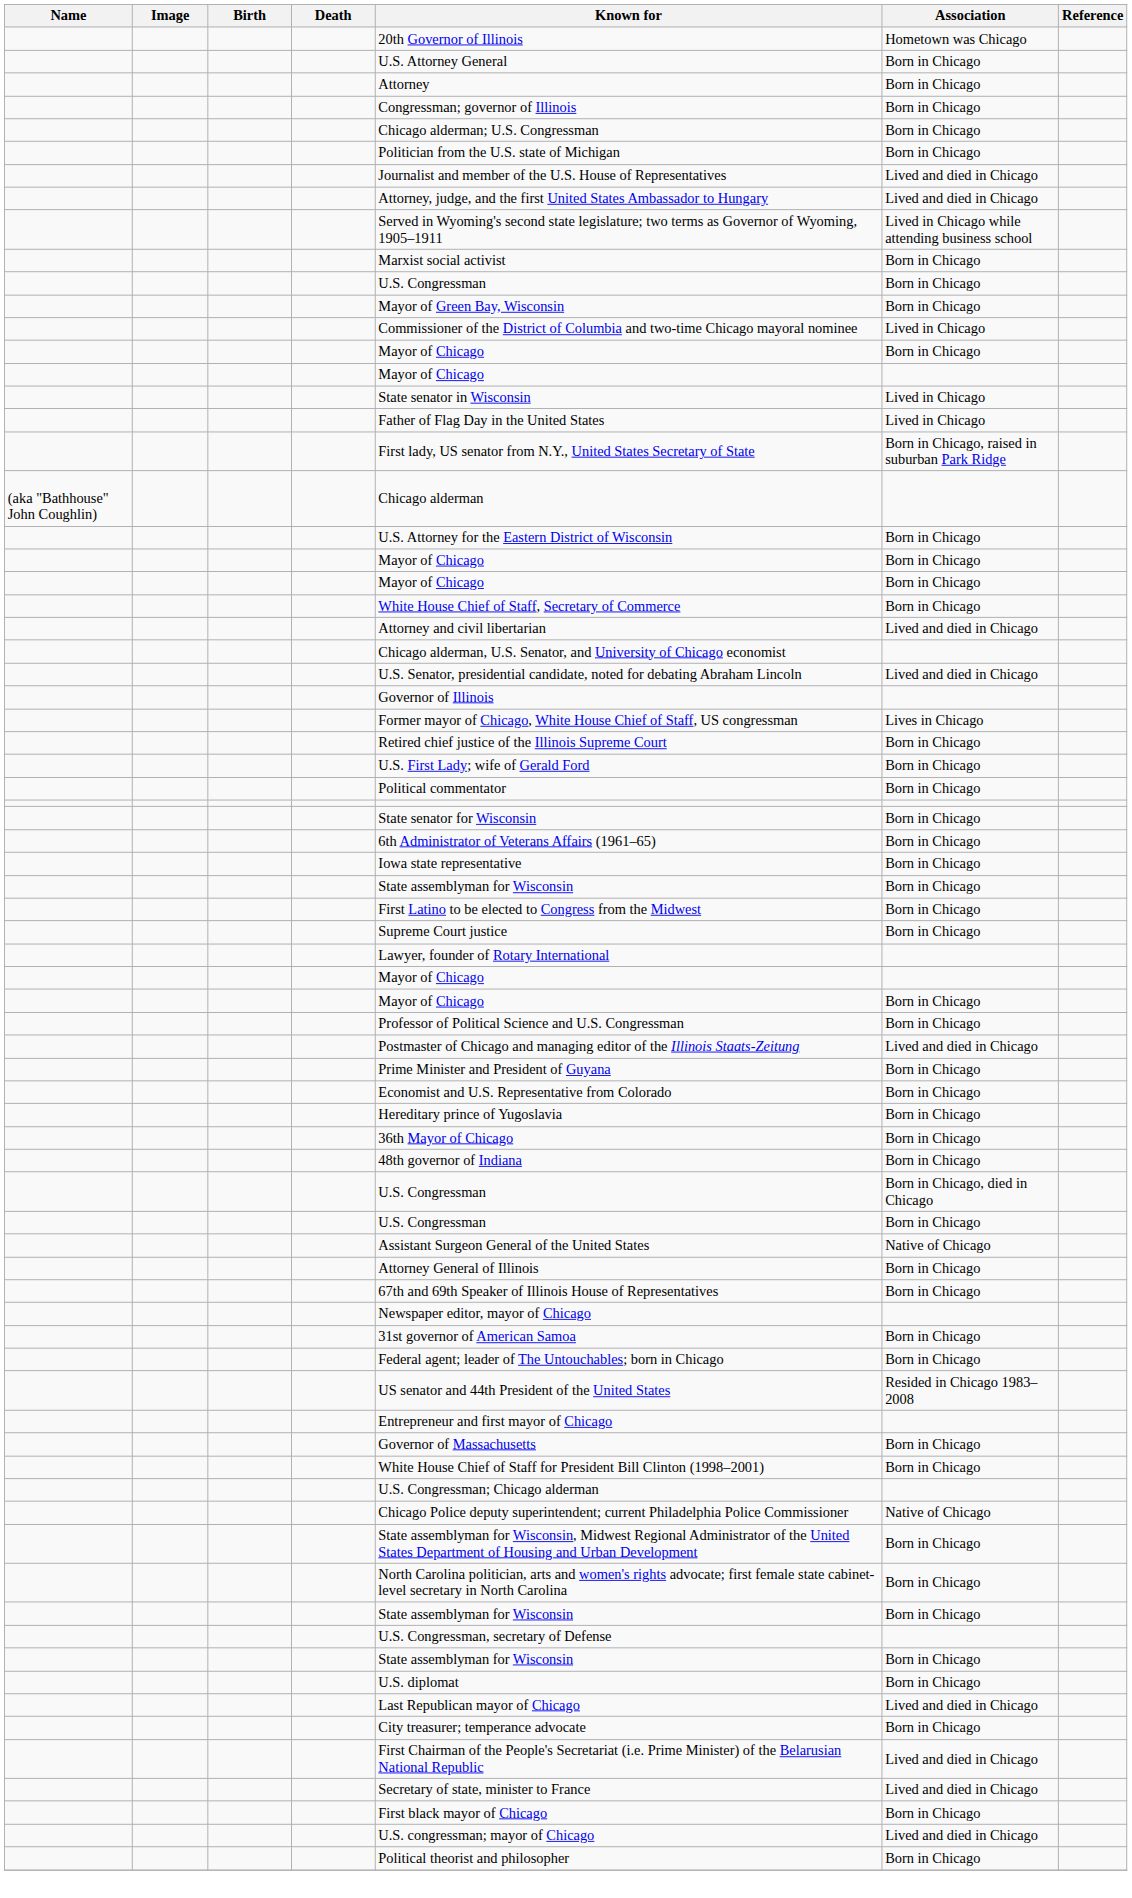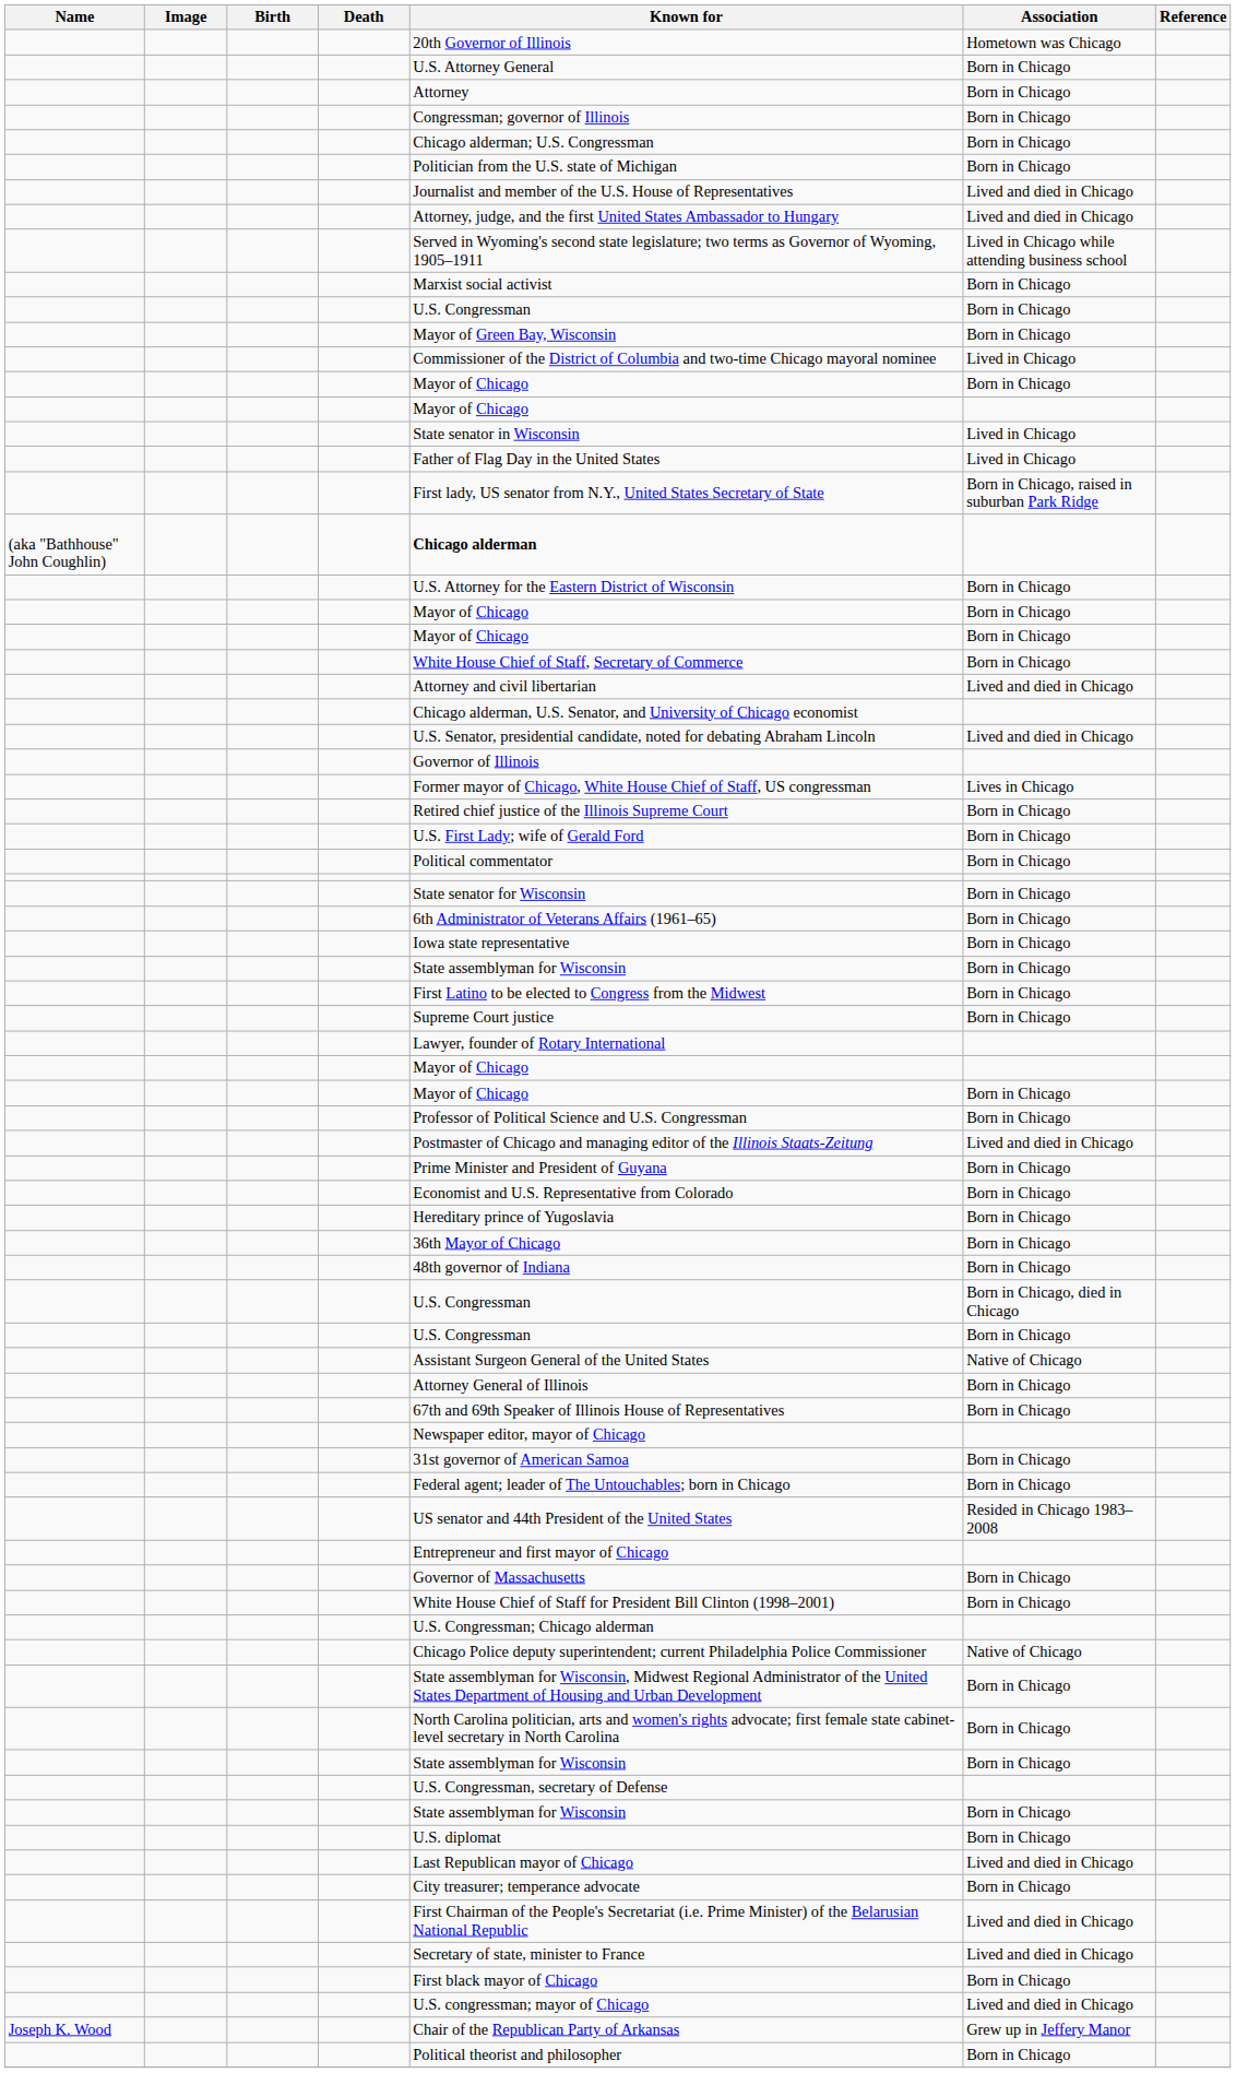(aka "Bathhouse" John Coughlin) | Known for: normal -> bold
+ row: Joseph K. Wood | Chair of the Republican Party of Arkansas | Grew up in Jeffery Manor
